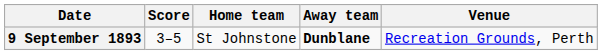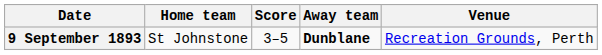columns swapped: Home team <-> Score
